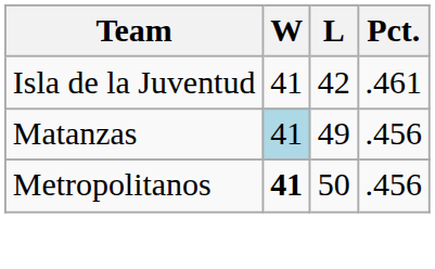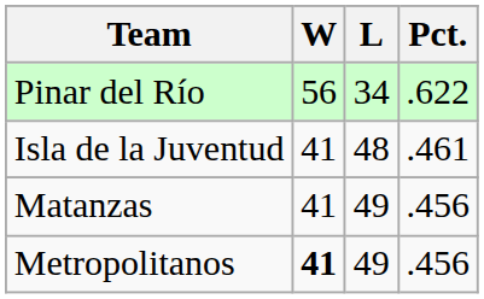+ row: Pinar del Río | 56 | 34 | .622
Isla de la Juventud | L: 42 -> 48
Matanzas | W: lightblue background -> no background
Metropolitanos | L: 50 -> 49
